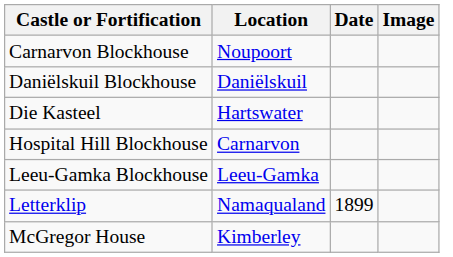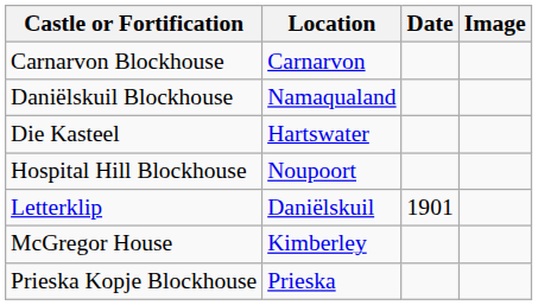Carnarvon Blockhouse | Location: Noupoort -> Carnarvon
Daniëlskuil Blockhouse | Location: Daniëlskuil -> Namaqualand
Hospital Hill Blockhouse | Location: Carnarvon -> Noupoort
- row: Leeu-Gamka Blockhouse | Leeu-Gamka
Letterklip | Location: Namaqualand -> Daniëlskuil
Letterklip | Date: 1899 -> 1901
+ row: Prieska Kopje Blockhouse | Prieska
